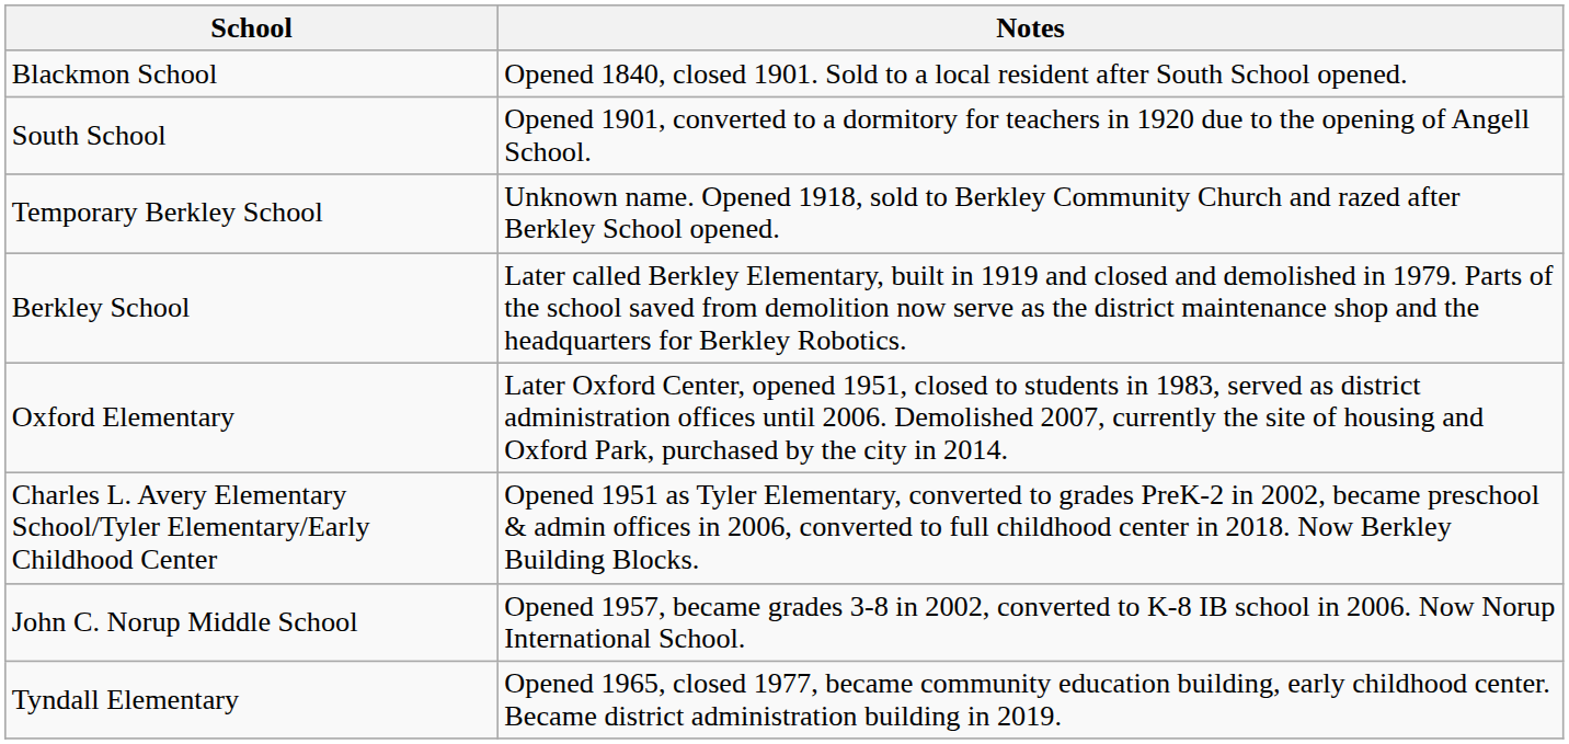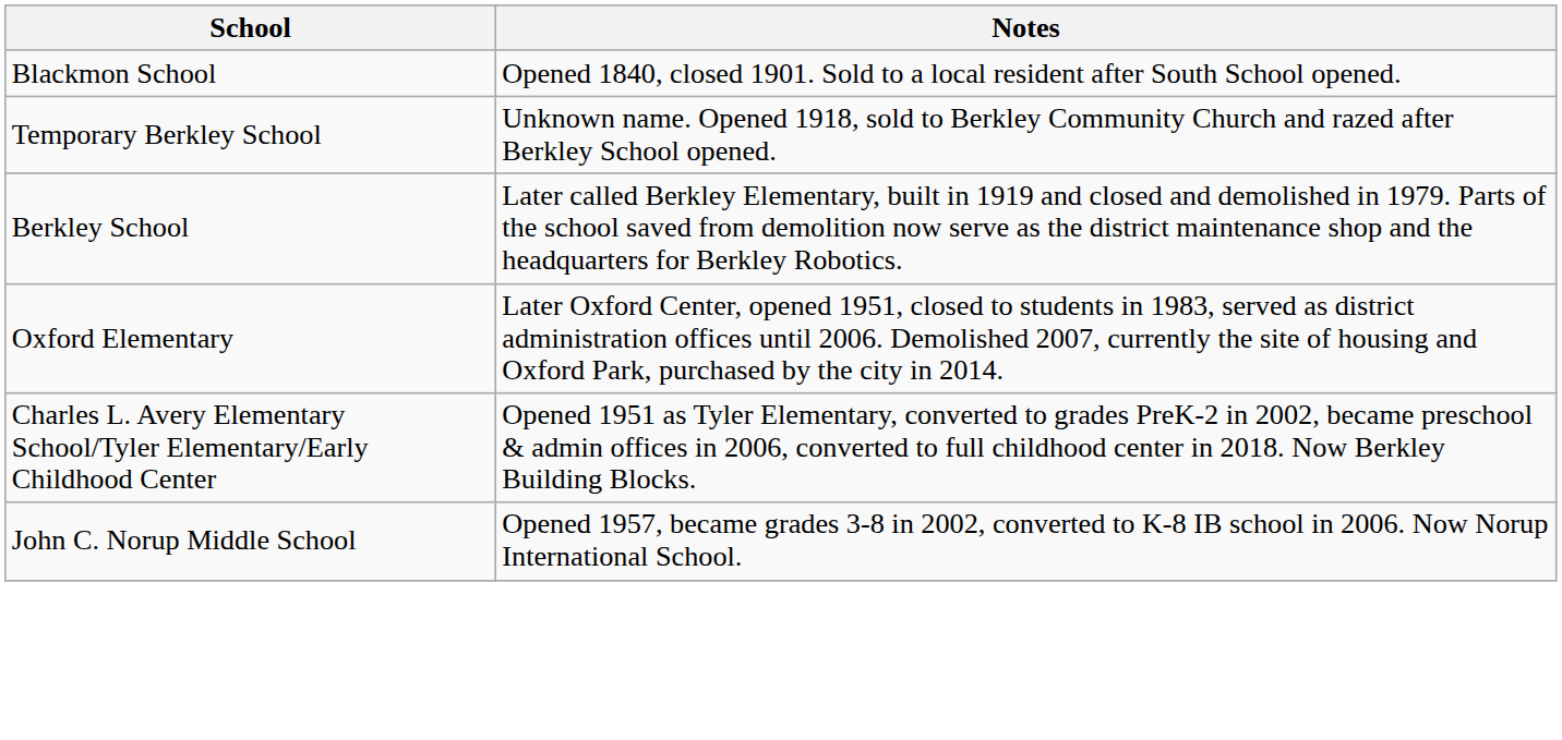- row: South School | Opened 1901, converted to a dormitory for teachers in 1920 due to the opening of Angell School.
- row: Tyndall Elementary | Opened 1965, closed 1977, became community education building, early childhood center. Became district administration building in 2019.
